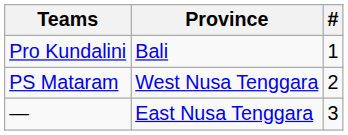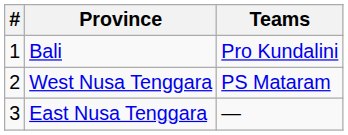columns swapped: # <-> Teams
